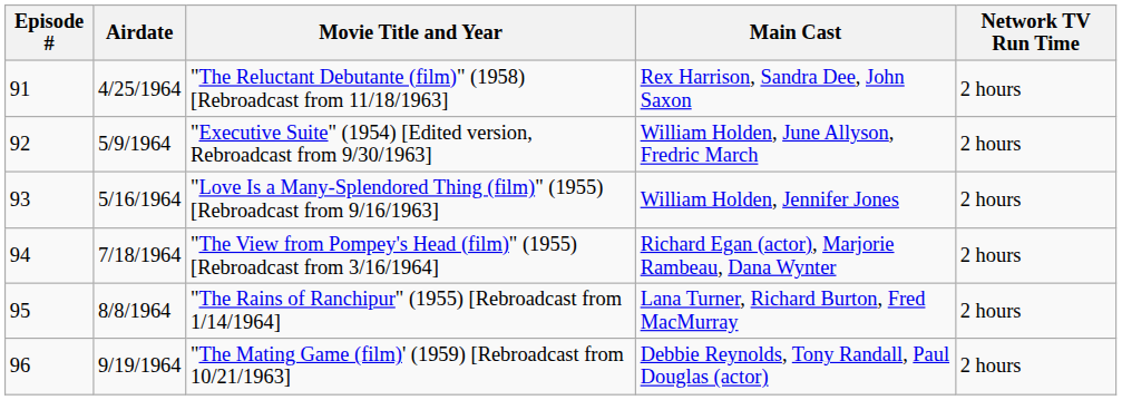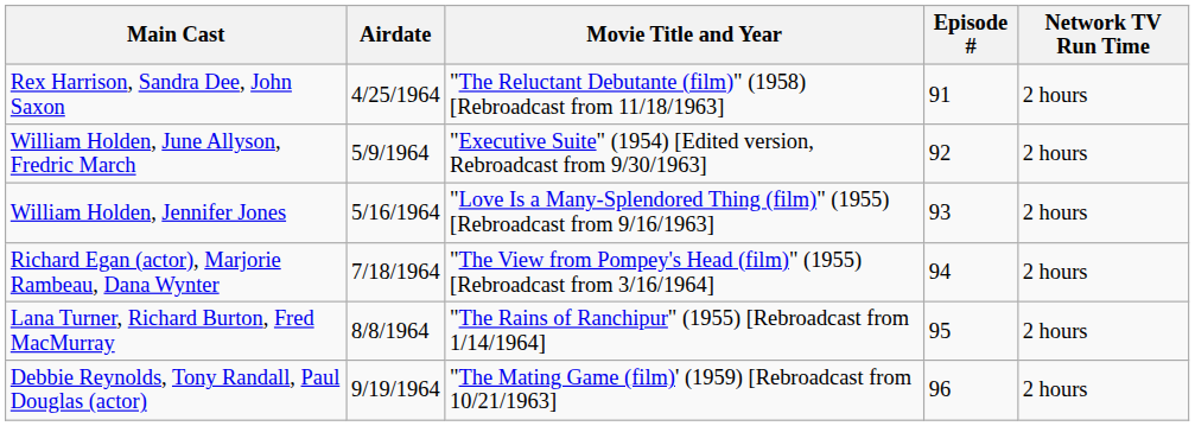columns swapped: Episode # <-> Main Cast
